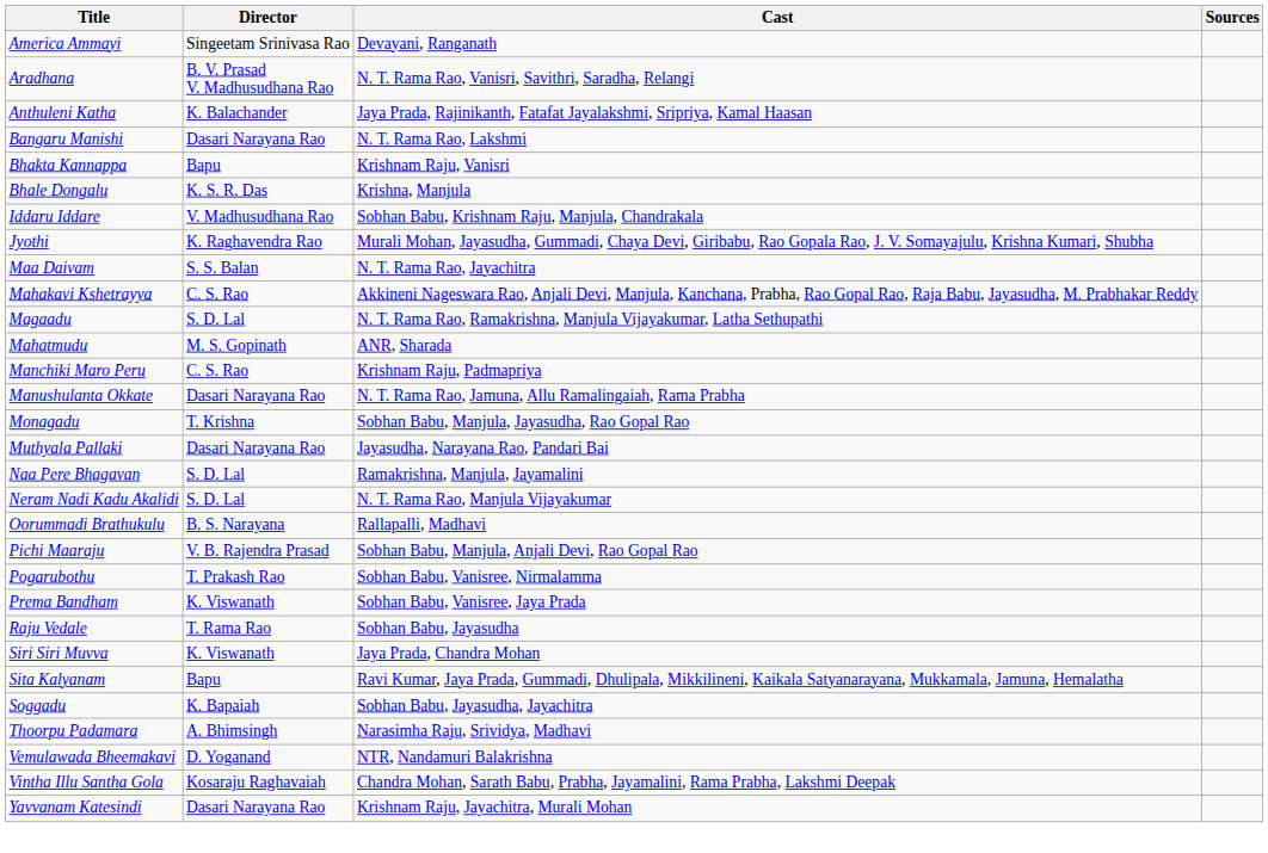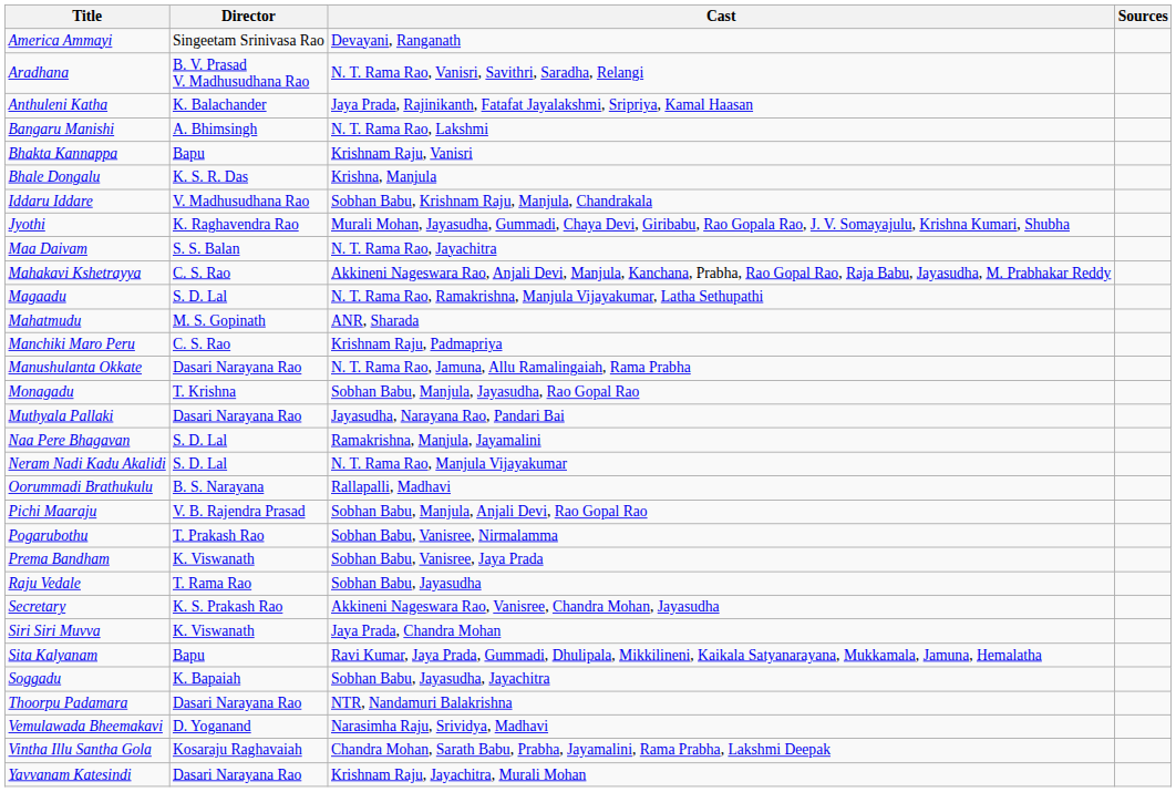Bangaru Manishi | Director: Dasari Narayana Rao -> A. Bhimsingh
+ row: Secretary | K. S. Prakash Rao | Akkineni Nageswara Rao, Vanisree, Chandra Mohan, Jayasudha
Thoorpu Padamara | Director: A. Bhimsingh -> Dasari Narayana Rao
Thoorpu Padamara | Cast: Narasimha Raju, Srividya, Madhavi -> NTR, Nandamuri Balakrishna
Vemulawada Bheemakavi | Cast: NTR, Nandamuri Balakrishna -> Narasimha Raju, Srividya, Madhavi
